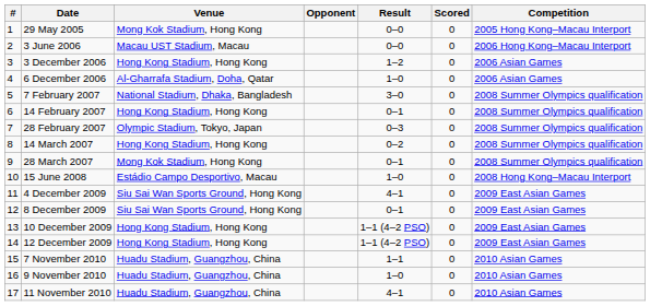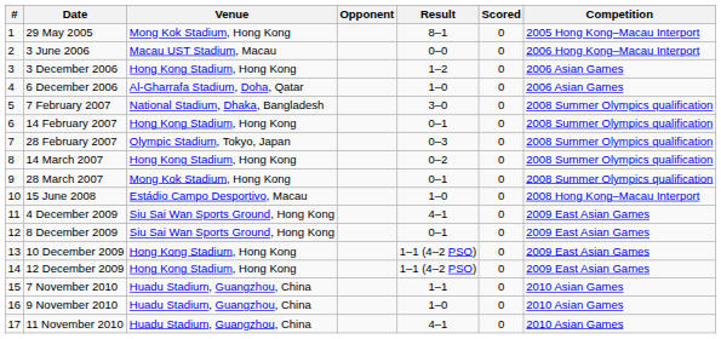29 May 2005 | Result: 0–0 -> 8–1
